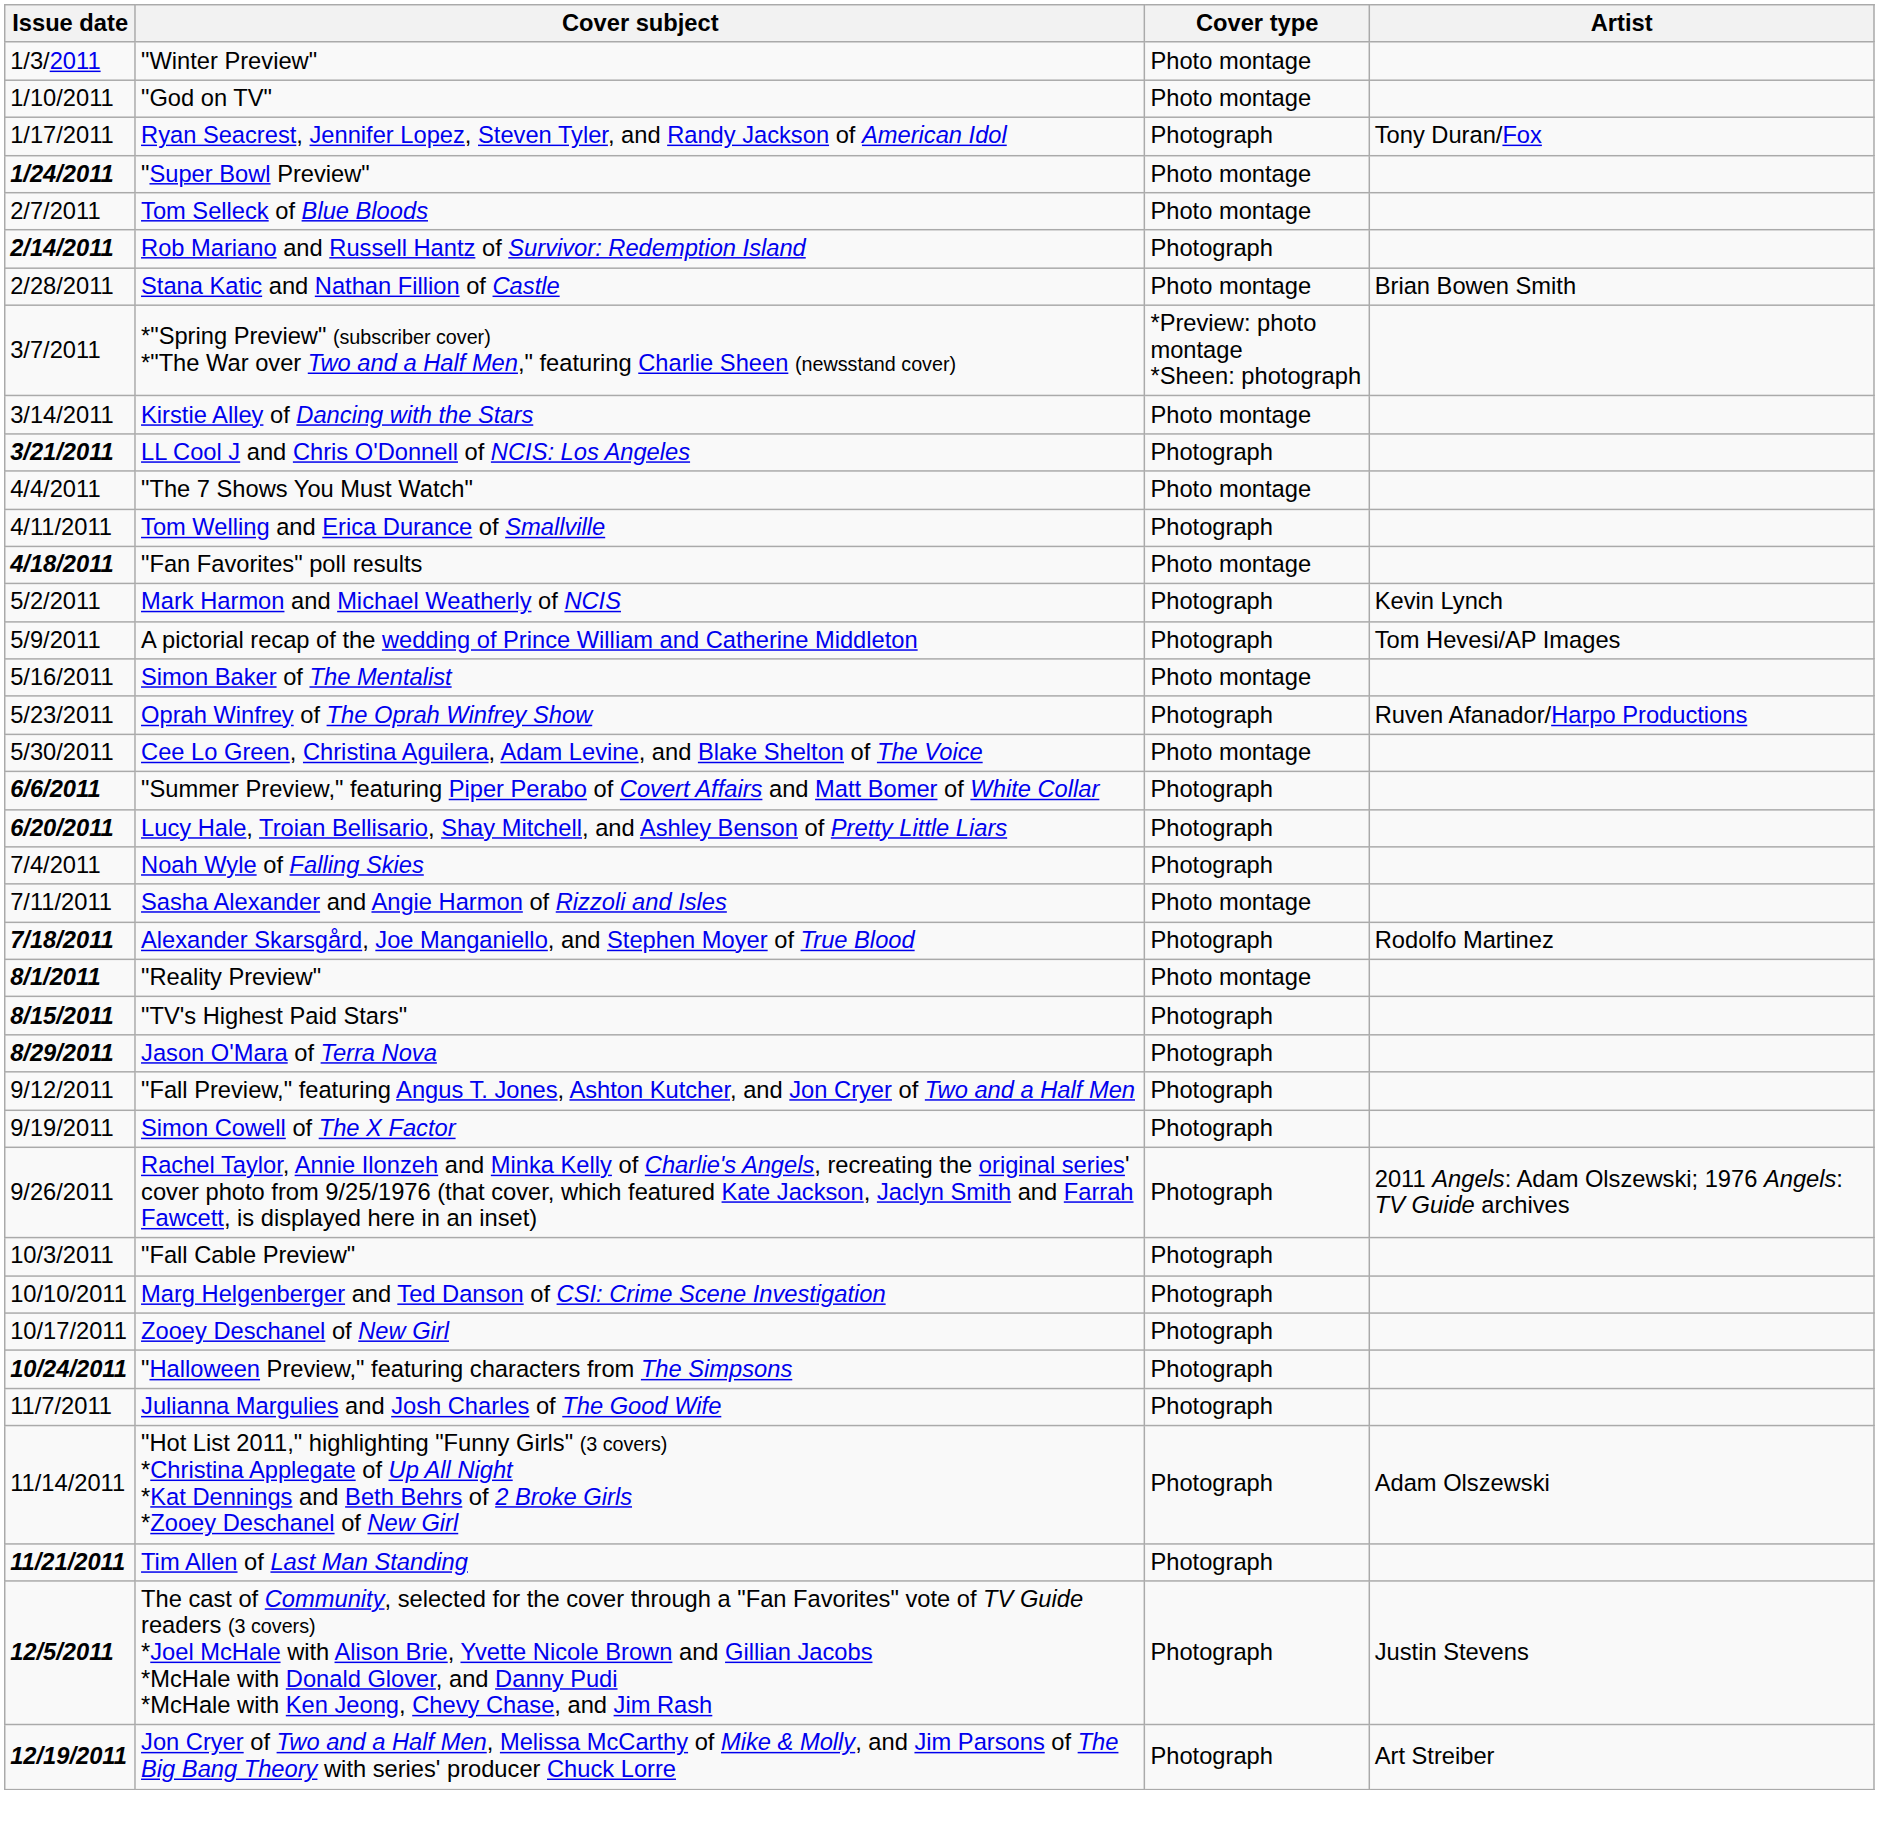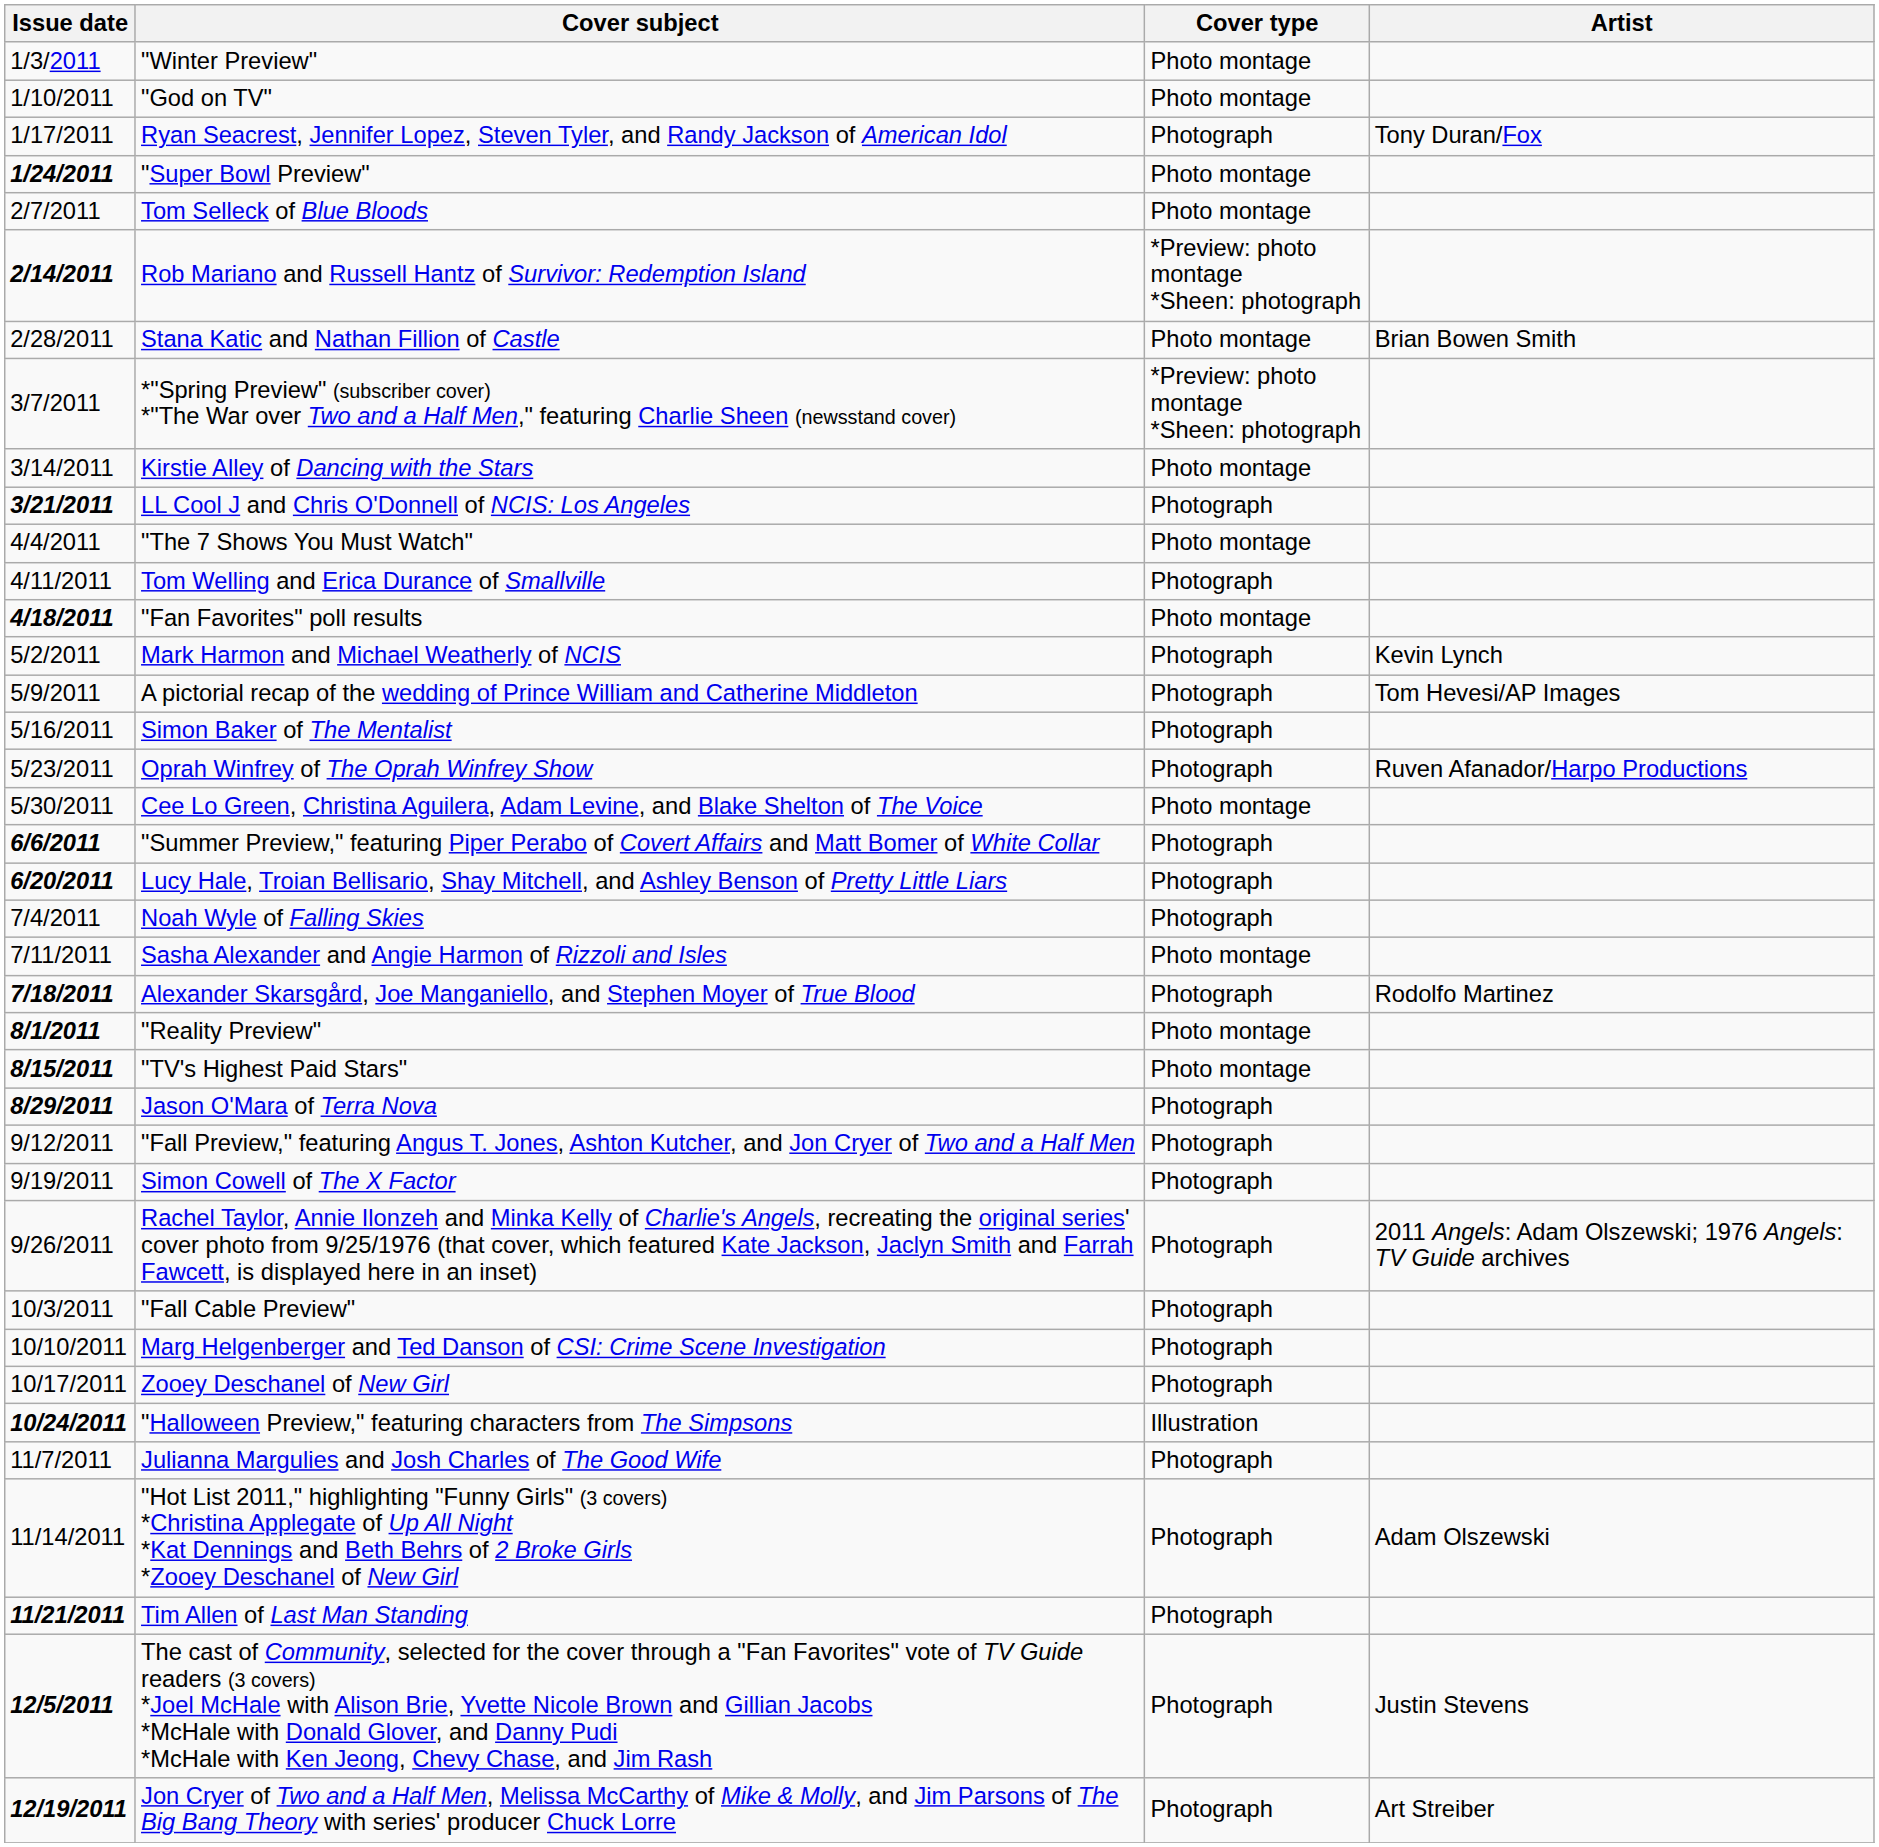Rob Mariano and Russell Hantz of Survivor: Redemption Island | Cover type: Photograph -> *Preview: photo montage *Sheen: photograph
Simon Baker of The Mentalist | Cover type: Photo montage -> Photograph
"TV's Highest Paid Stars" | Cover type: Photograph -> Photo montage
"Halloween Preview," featuring characters from The Simpsons | Cover type: Photograph -> Illustration
